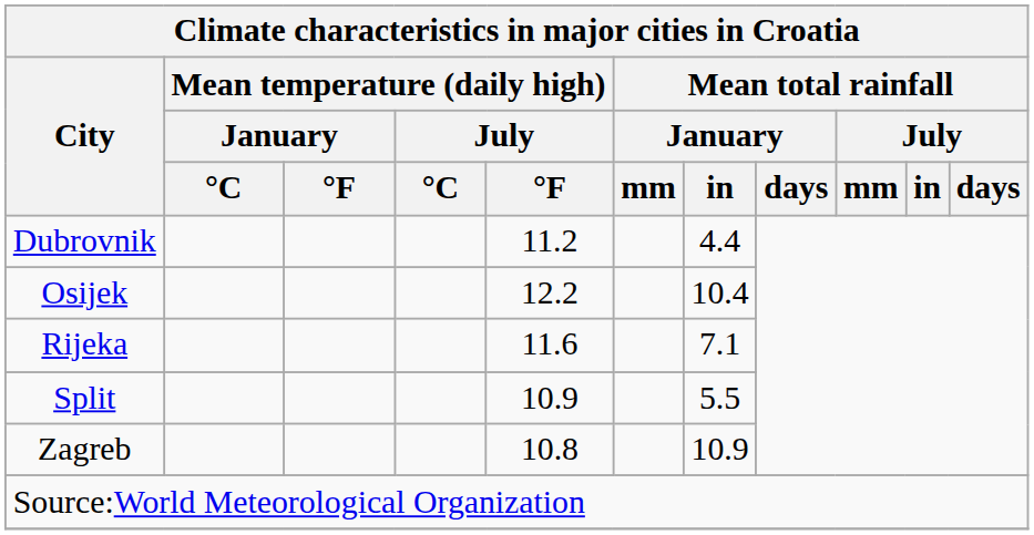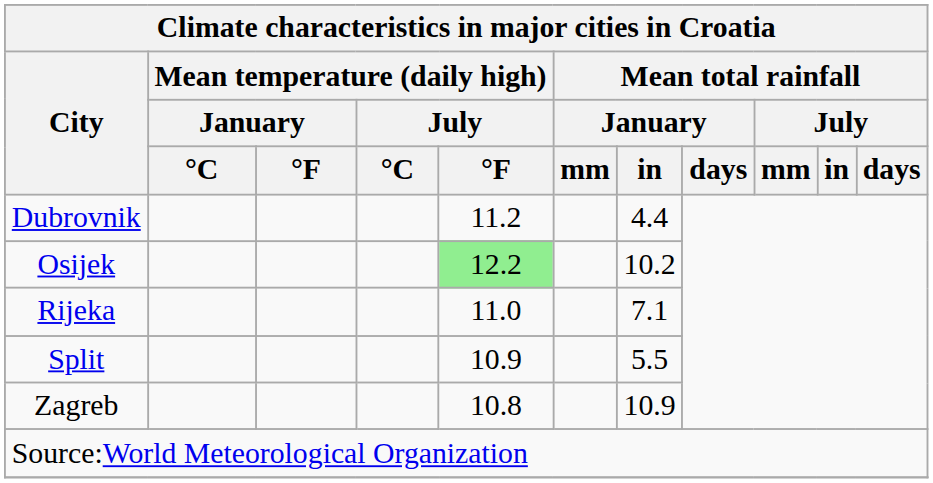Osijek | Mean temperature (daily high) / July / °F: no background -> lightgreen background
Osijek | Mean total rainfall / January / in: 10.4 -> 10.2
Rijeka | Mean temperature (daily high) / July / °F: 11.6 -> 11.0
